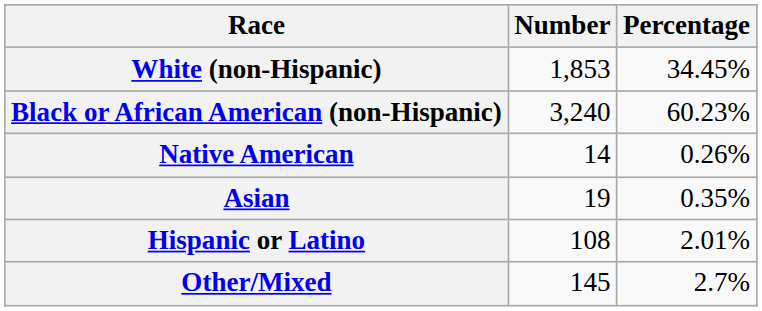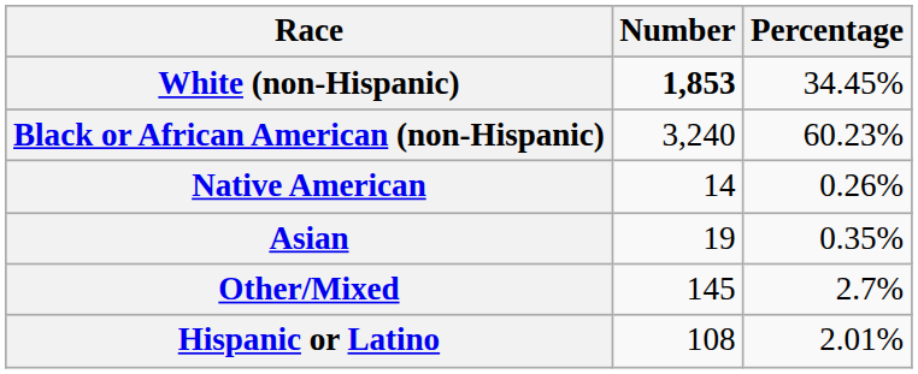White (non-Hispanic) | Number: normal -> bold
rows swapped: Other/Mixed <-> Hispanic or Latino
